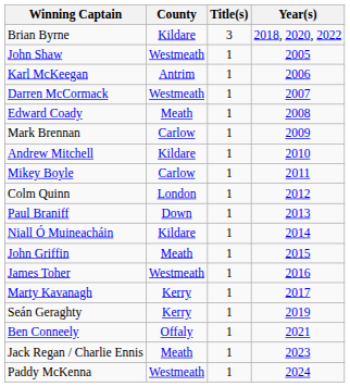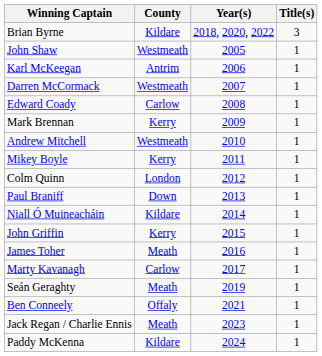columns swapped: Title(s) <-> Year(s)
Edward Coady | County: Meath -> Carlow
Mark Brennan | County: Carlow -> Kerry
Andrew Mitchell | County: Kildare -> Westmeath
Mikey Boyle | County: Carlow -> Kerry
John Griffin | County: Meath -> Kerry
James Toher | County: Westmeath -> Meath
Marty Kavanagh | County: Kerry -> Carlow
Seán Geraghty | County: Kerry -> Meath
Paddy McKenna | County: Westmeath -> Kildare
